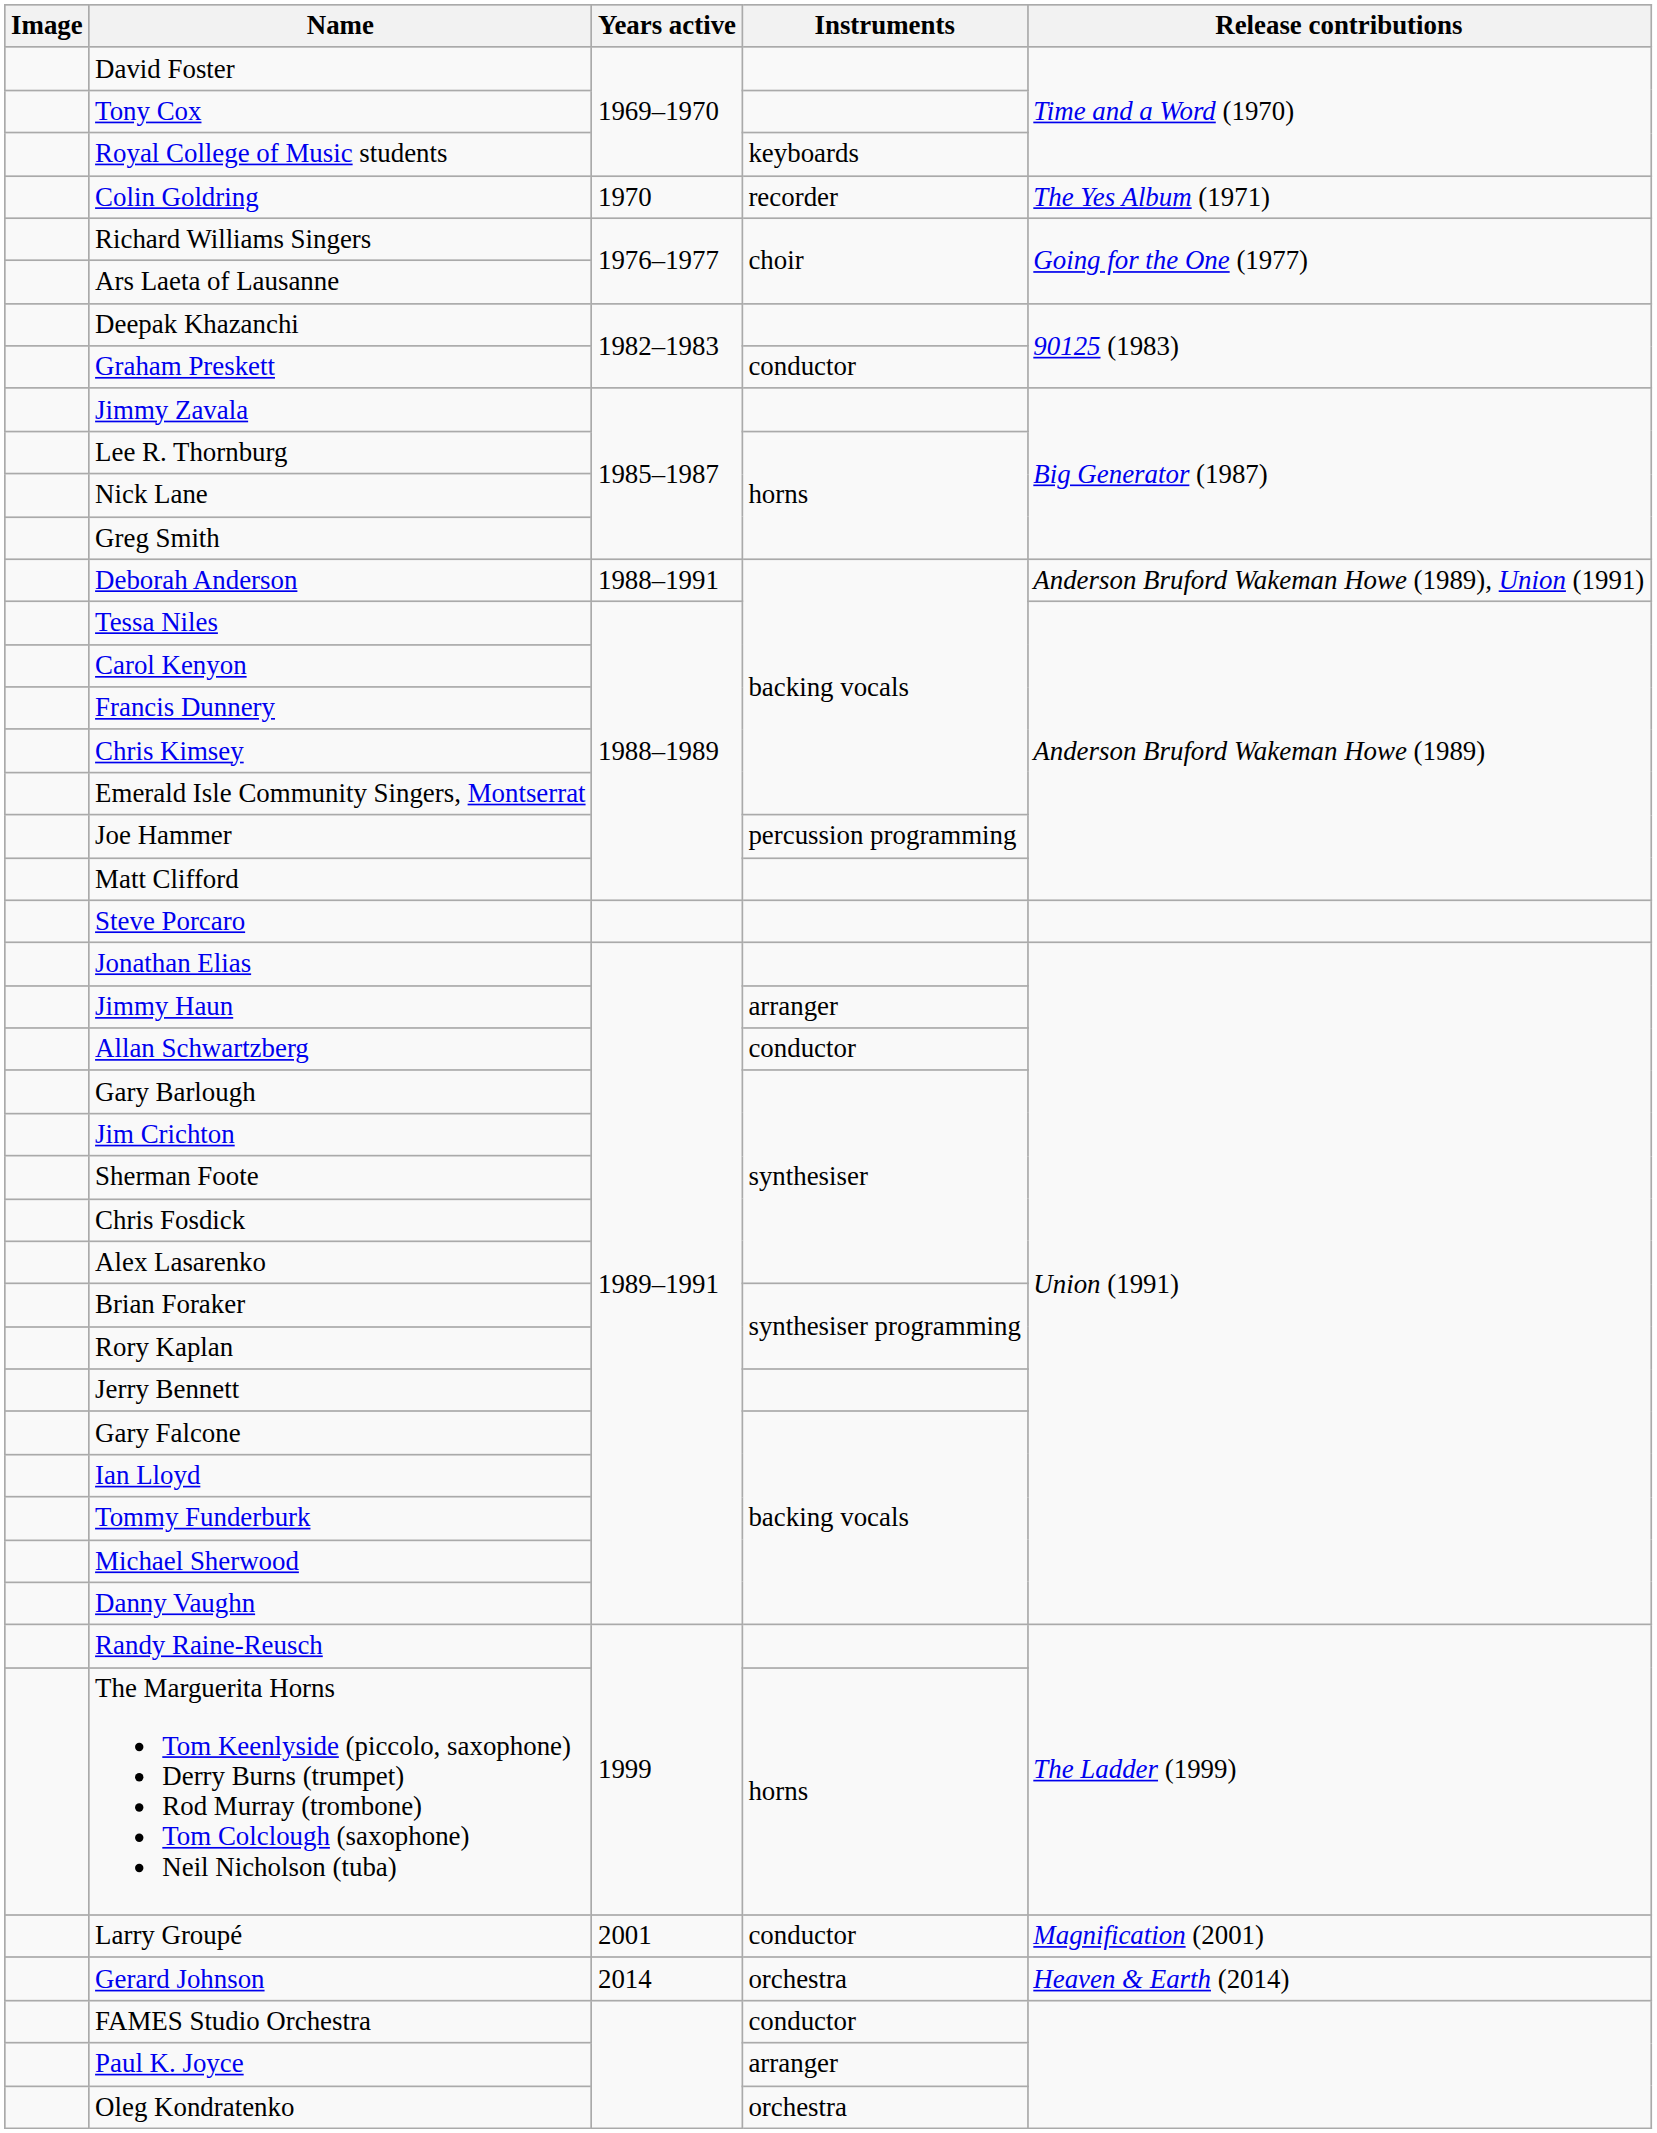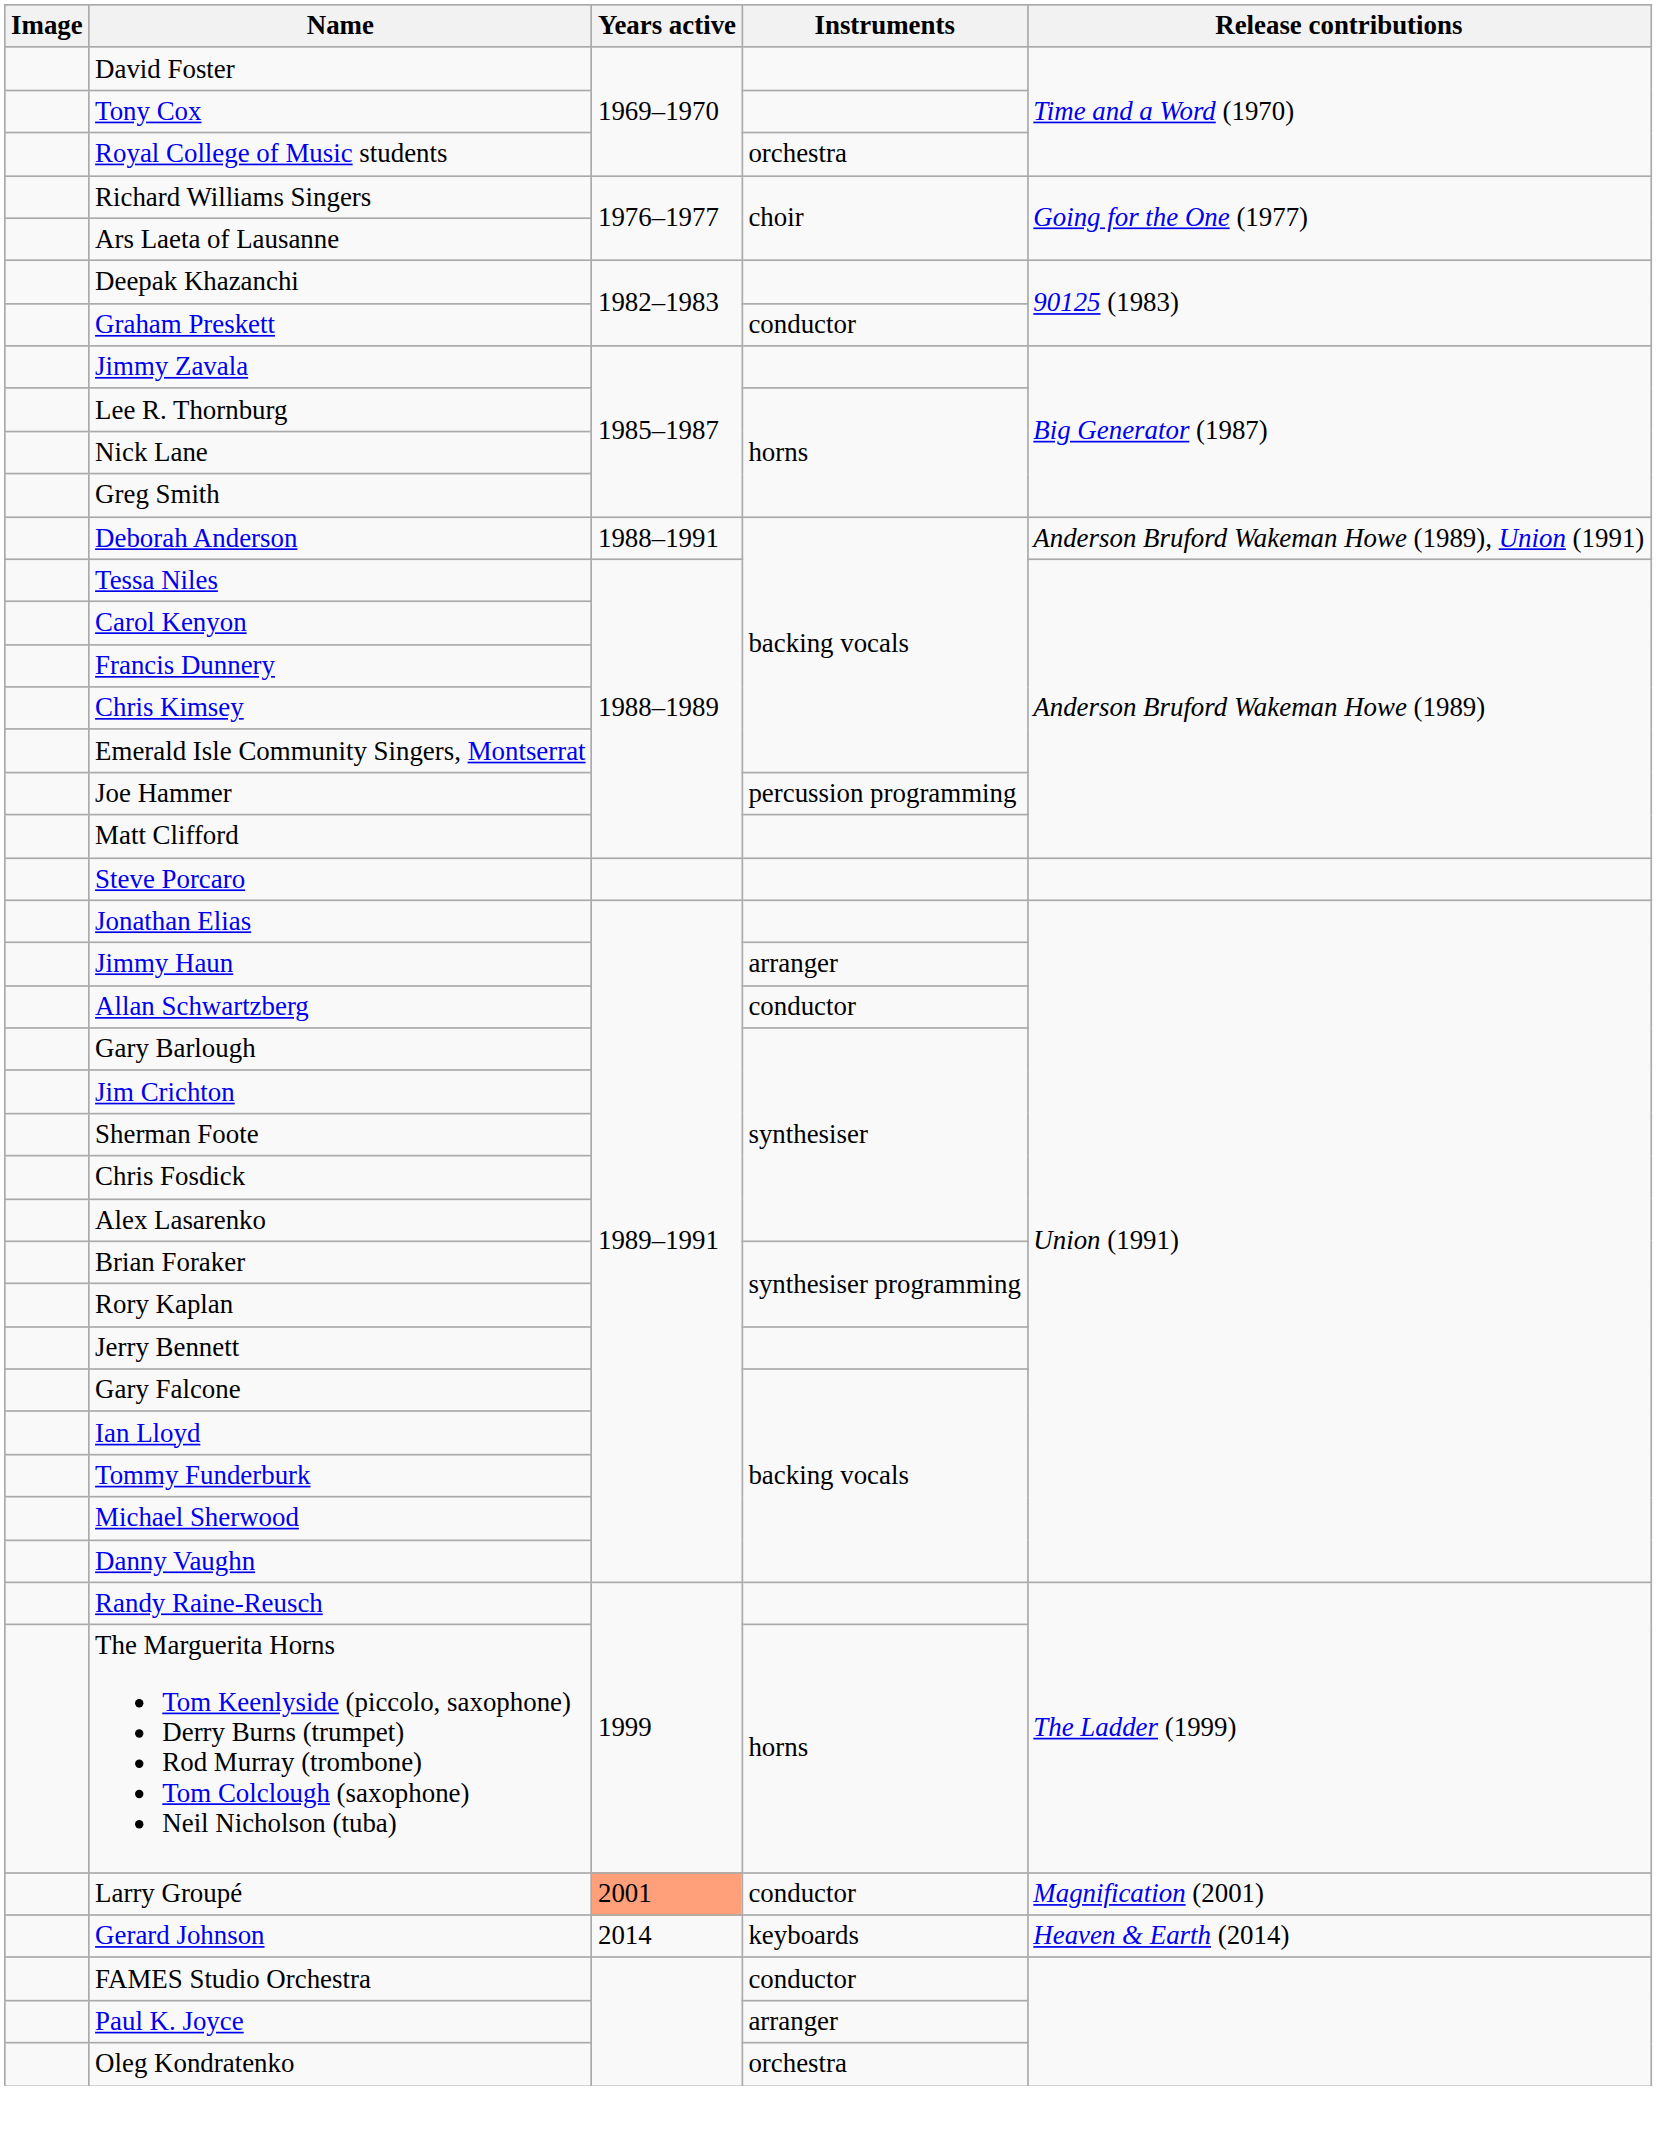Royal College of Music students | Instruments: keyboards -> orchestra
- row: Colin Goldring | 1970 | recorder | The Yes Album (1971)
Larry Groupé | Years active: no background -> lightsalmon background
Gerard Johnson | Instruments: orchestra -> keyboards
